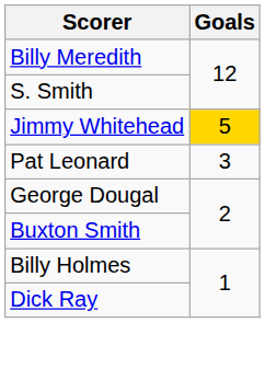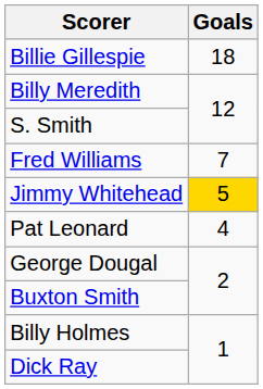+ row: Billie Gillespie | 18
+ row: Fred Williams | 7
Pat Leonard | Goals: 3 -> 4
